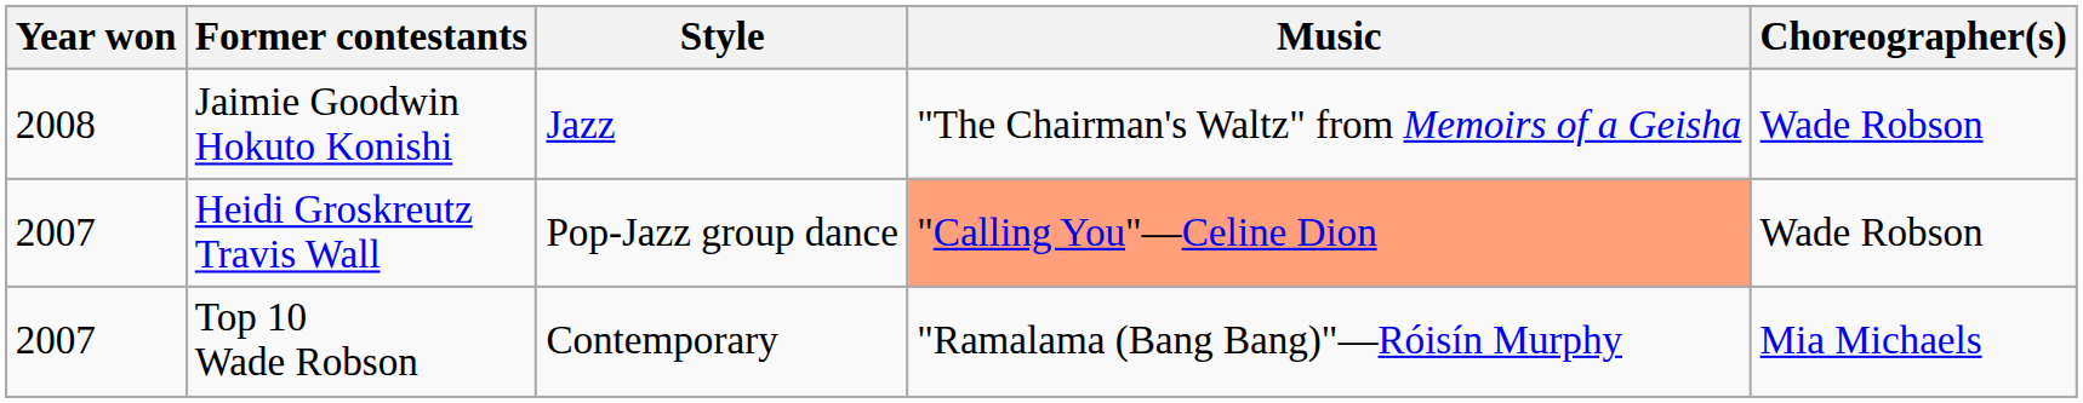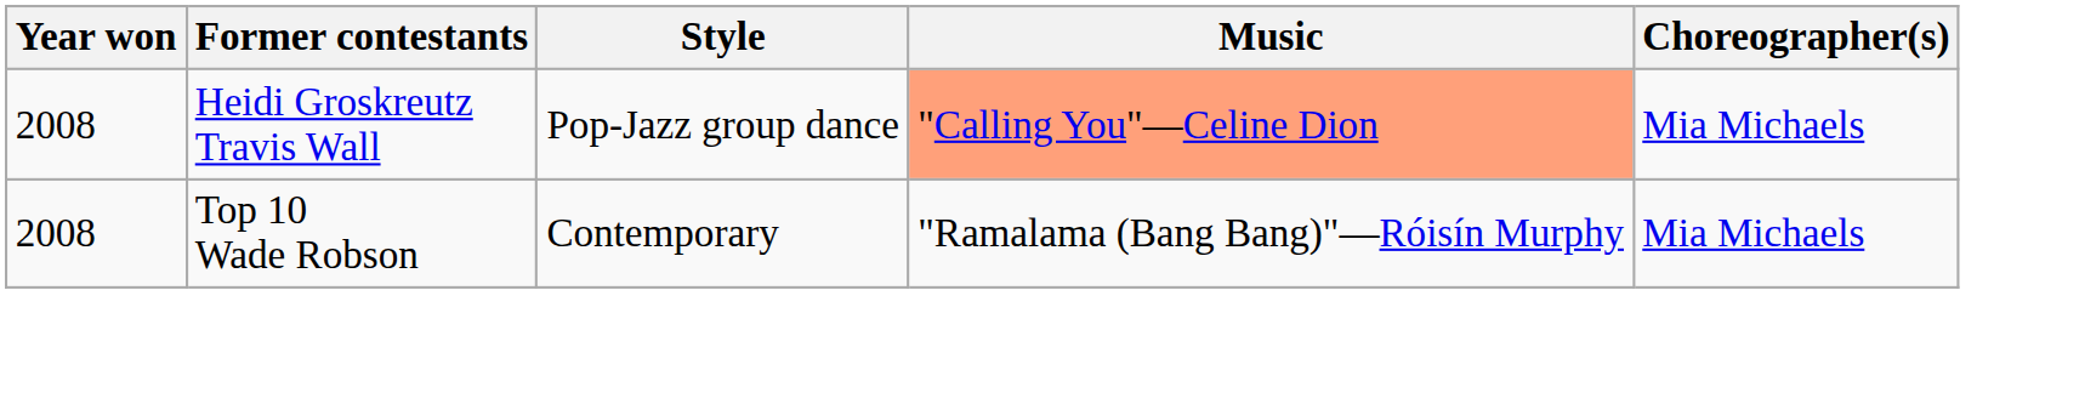- row: 2008 | Jaimie Goodwin Hokuto Konishi | Jazz | "The Chairman's Waltz" from Memoirs of a Geisha | Wade Robson
Heidi Groskreutz Travis Wall | Year won: 2007 -> 2008
Heidi Groskreutz Travis Wall | Choreographer(s): Wade Robson -> Mia Michaels
Top 10 Wade Robson | Year won: 2007 -> 2008
